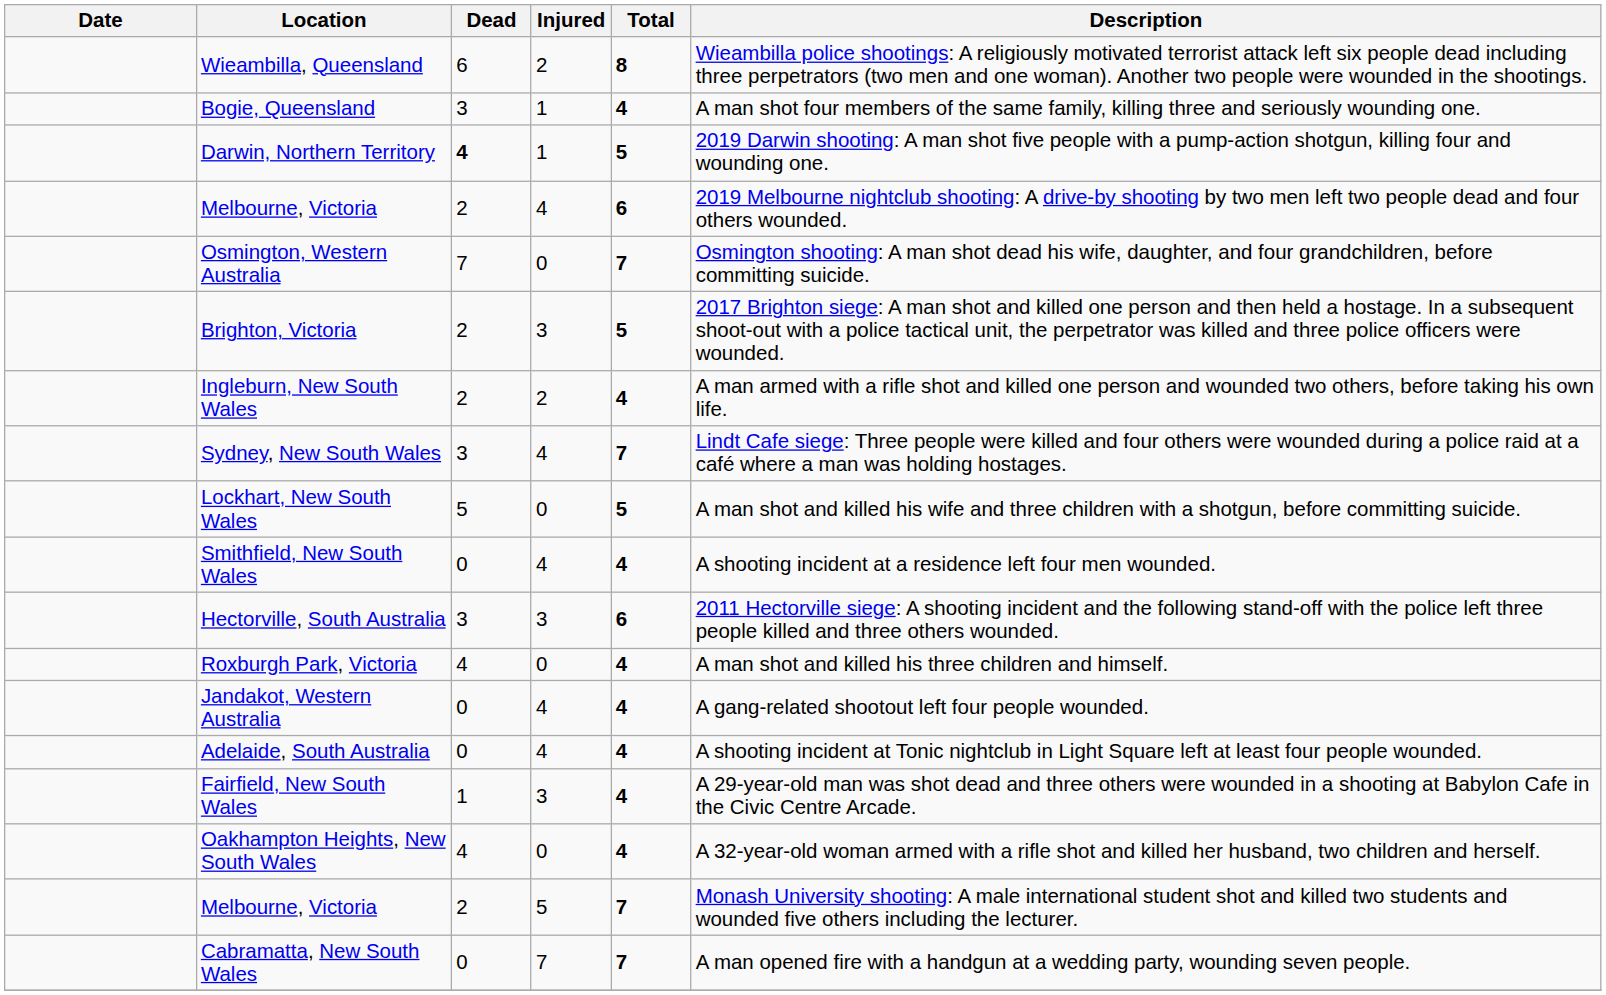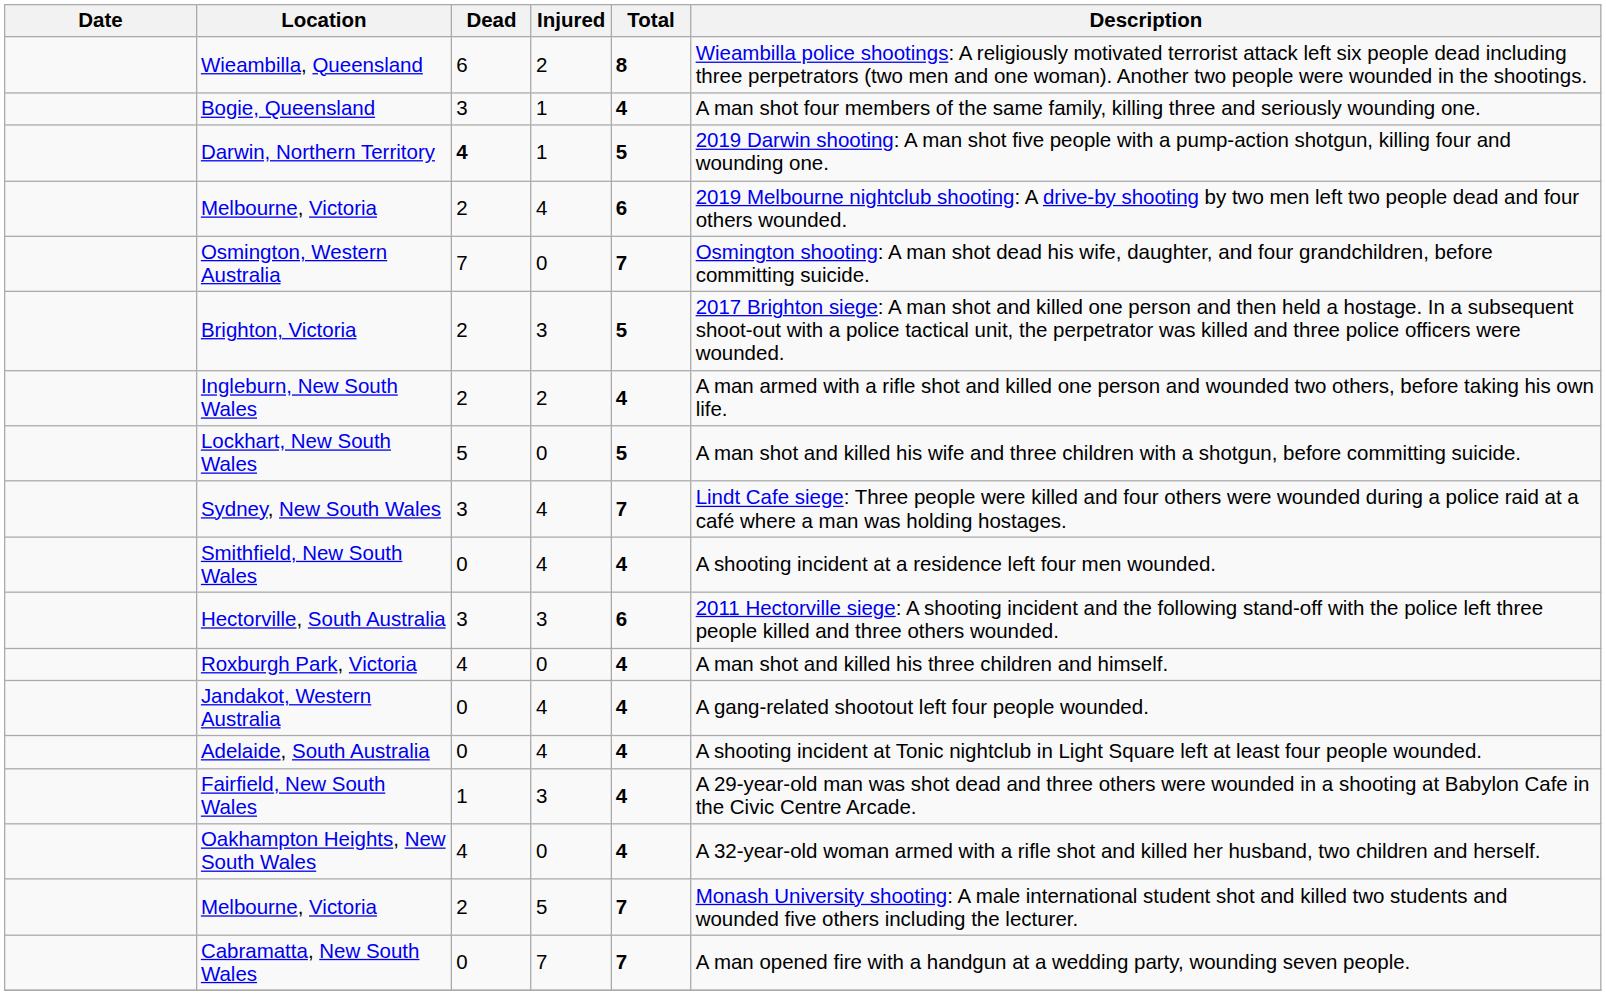rows swapped: Sydney, New South Wales <-> Lockhart, New South Wales
